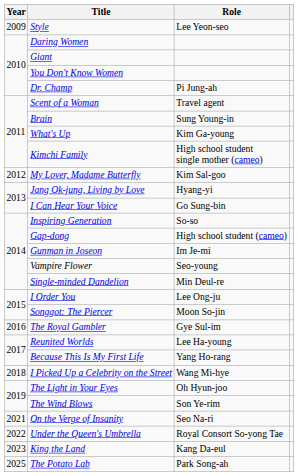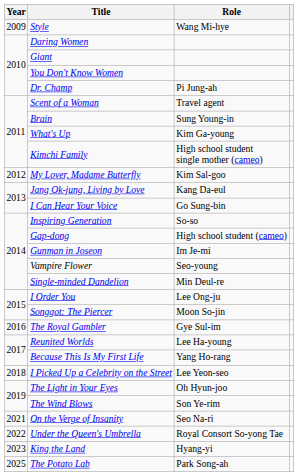Style | Role: Lee Yeon-seo -> Wang Mi-hye
Jang Ok-jung, Living by Love | Role: Hyang-yi -> Kang Da-eul
I Picked Up a Celebrity on the Street | Role: Wang Mi-hye -> Lee Yeon-seo
King the Land | Role: Kang Da-eul -> Hyang-yi
